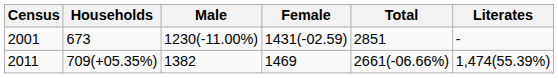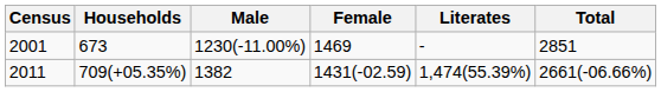columns swapped: Total <-> Literates
2001 | Female: 1431(-02.59) -> 1469
2011 | Female: 1469 -> 1431(-02.59)
